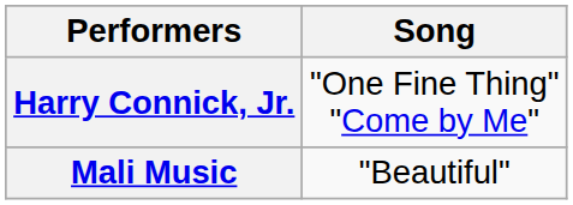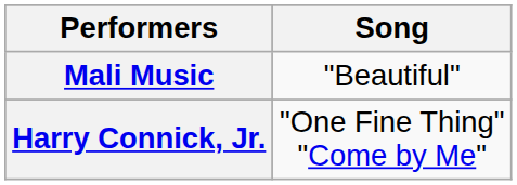rows swapped: Harry Connick, Jr. <-> Mali Music
